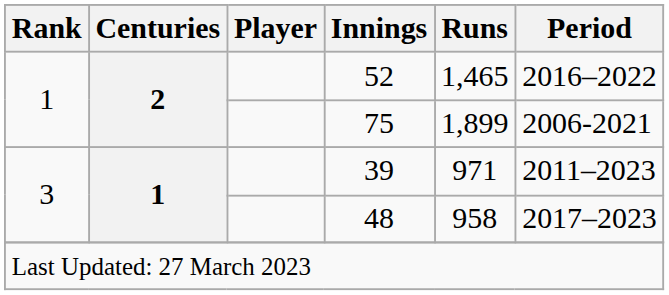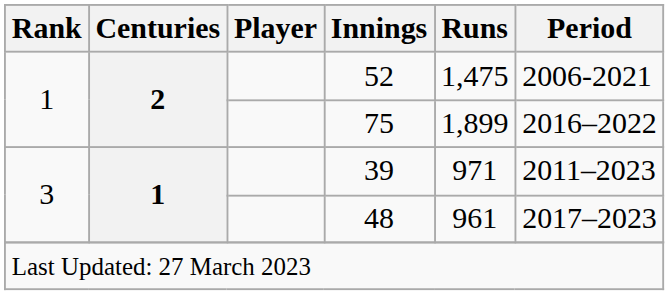52 | Runs: 1,465 -> 1,475
52 | Period: 2016–2022 -> 2006-2021
75 | Period: 2006-2021 -> 2016–2022
48 | Runs: 958 -> 961
